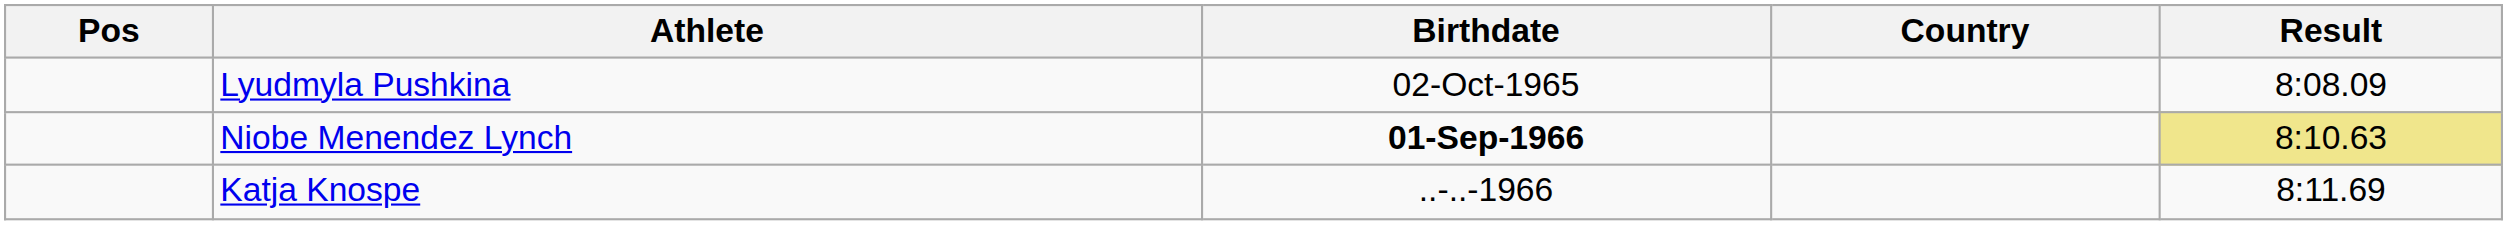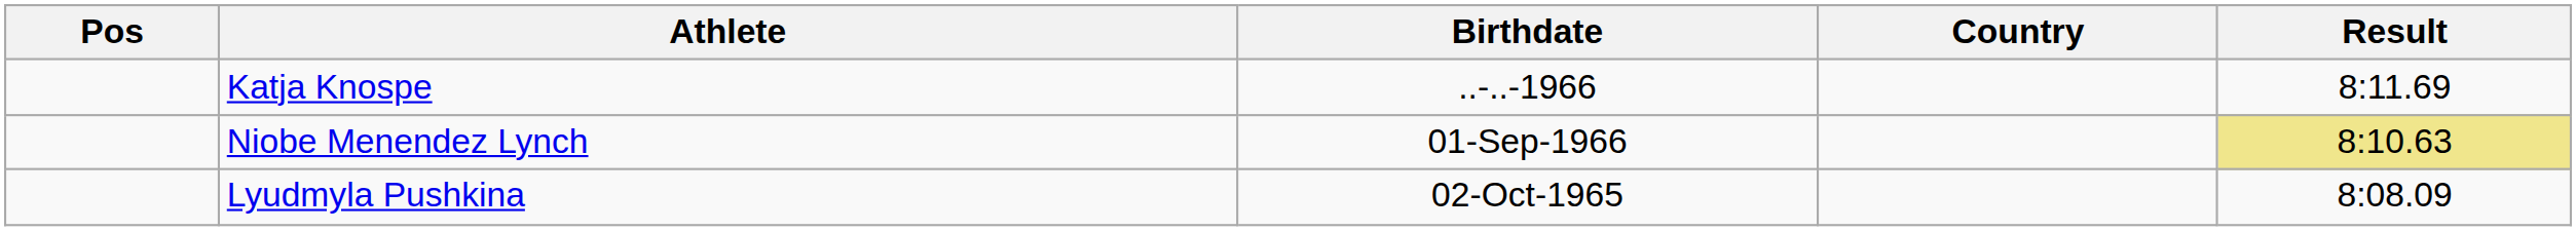rows swapped: Lyudmyla Pushkina <-> Katja Knospe
Niobe Menendez Lynch | Birthdate: bold -> normal
